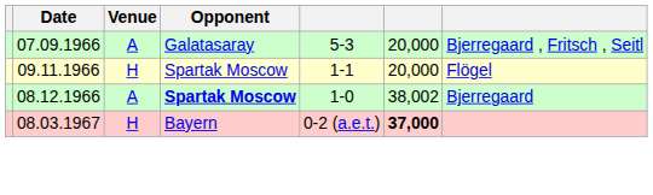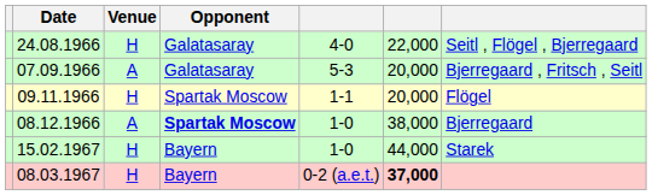+ row: 24.08.1966 | H | Galatasaray | 4-0 | 22,000 | Seitl , Flögel , Bjerregaard
08.12.1966 | column 6: 38,002 -> 38,000
+ row: 15.02.1967 | H | Bayern | 1-0 | 44,000 | Starek
